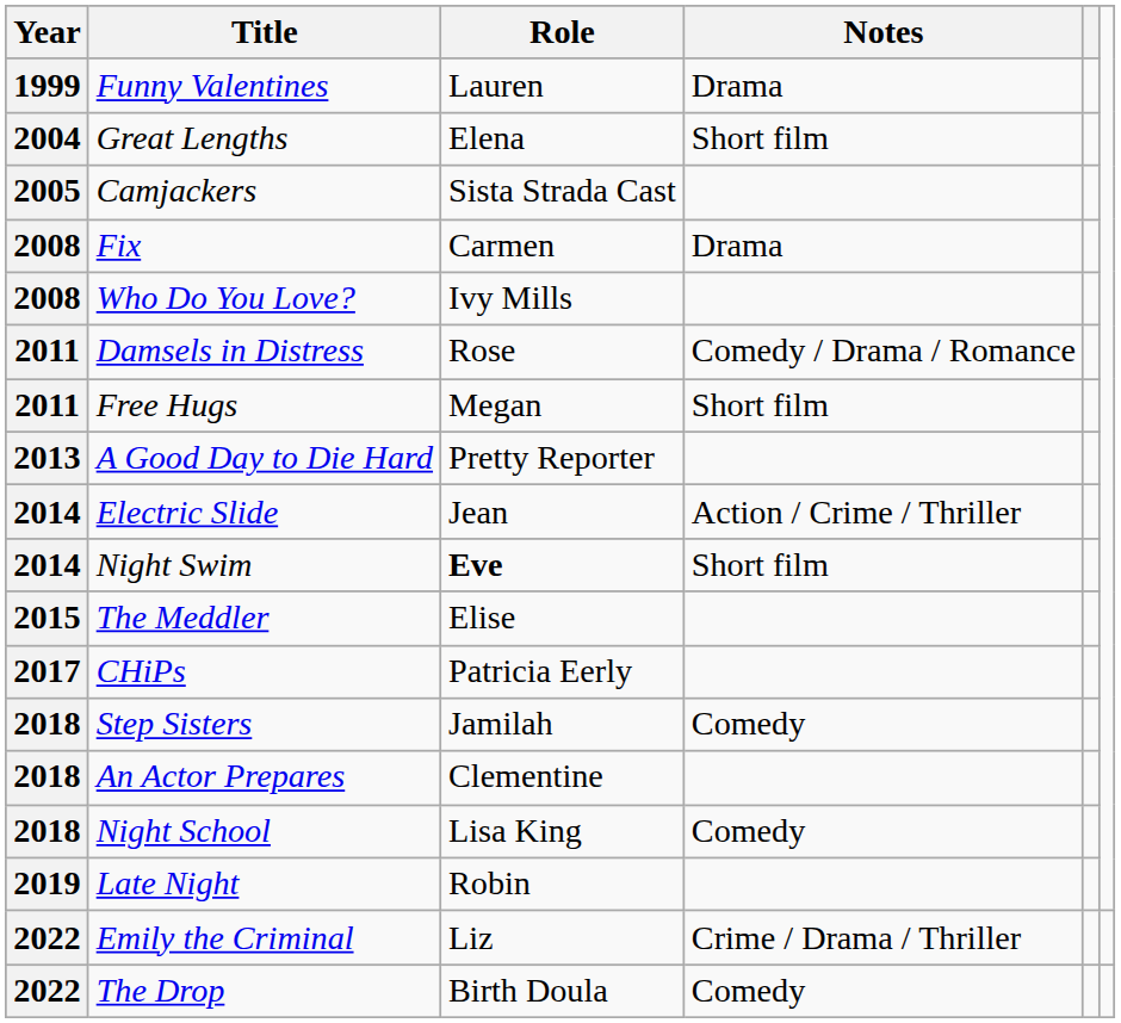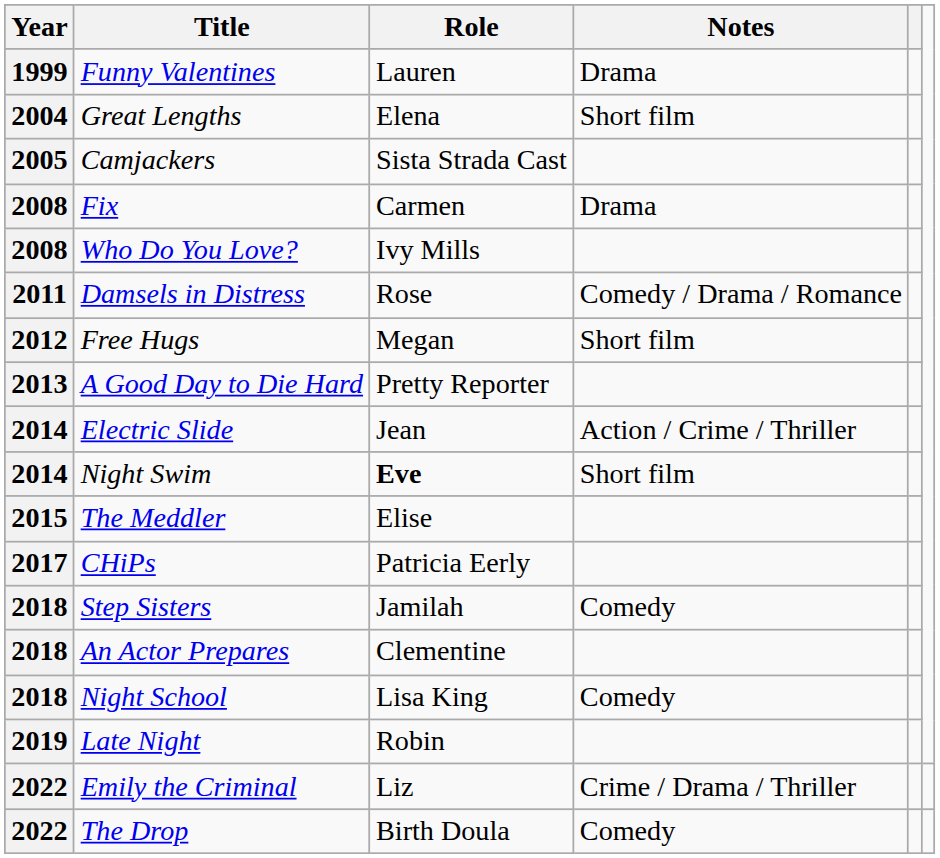Free Hugs | Year: 2011 -> 2012
